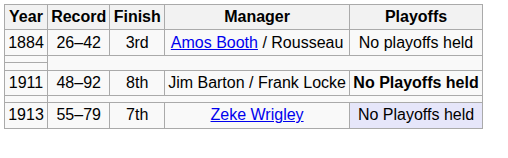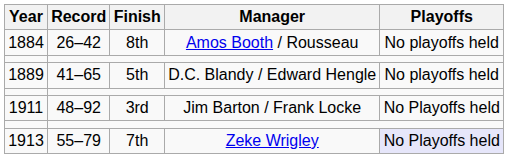1884 | Finish: 3rd -> 8th
+ row: 1889 | 41–65 | 5th | D.C. Blandy / Edward Hengle | No playoffs held
1911 | Finish: 8th -> 3rd
1911 | Playoffs: bold -> normal
